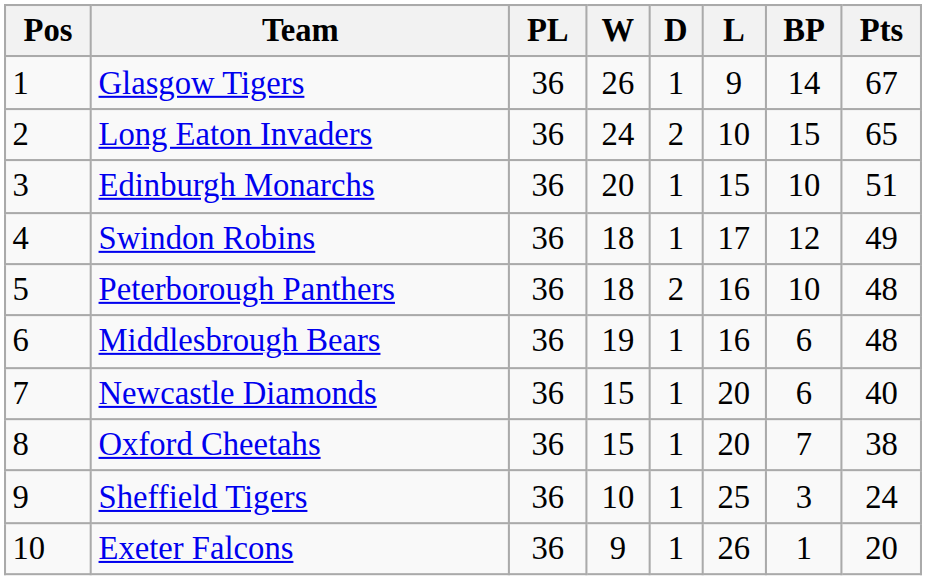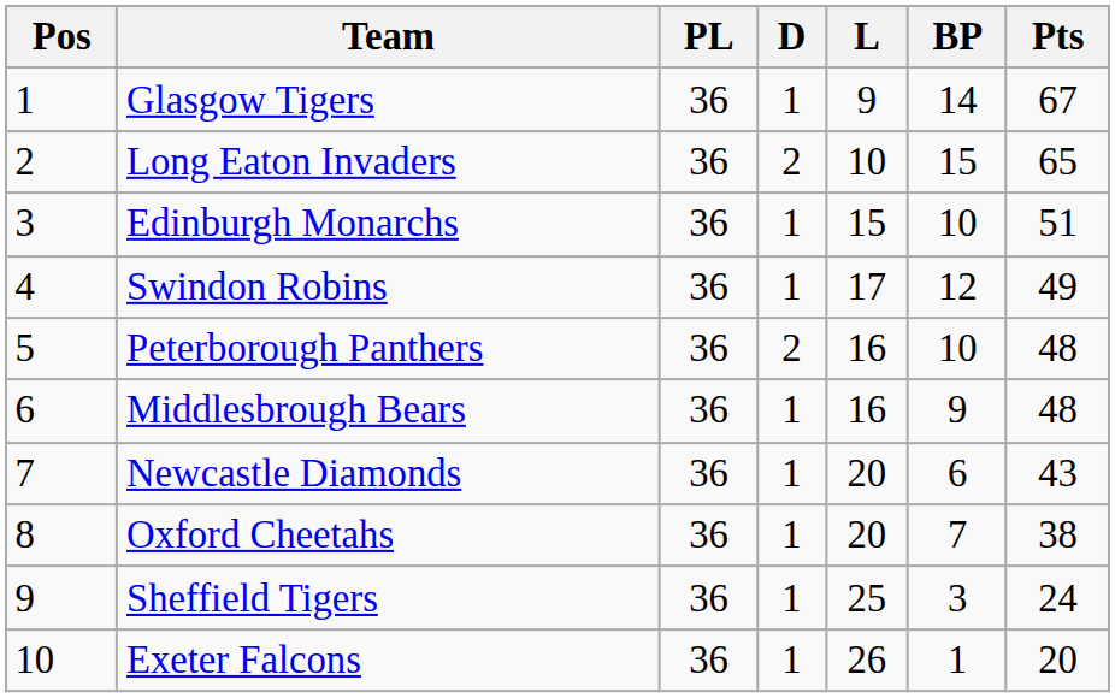- column: W | 26 | 24 | 20 | 18 | 18 | 19 | 15 | 15 | 10 | 9
Middlesbrough Bears | BP: 6 -> 9
Newcastle Diamonds | Pts: 40 -> 43
